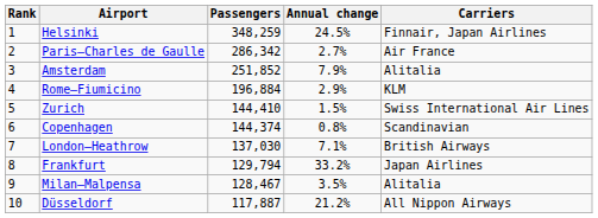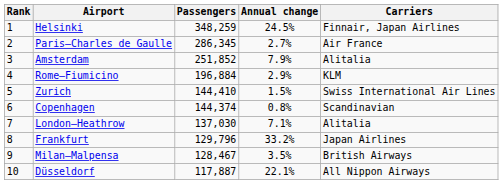Paris–Charles de Gaulle | Passengers: 286,342 -> 286,345
London–Heathrow | Carriers: British Airways -> Alitalia
Frankfurt | Passengers: 129,794 -> 129,796
Milan–Malpensa | Carriers: Alitalia -> British Airways
Düsseldorf | Annual change: 21.2% -> 22.1%
